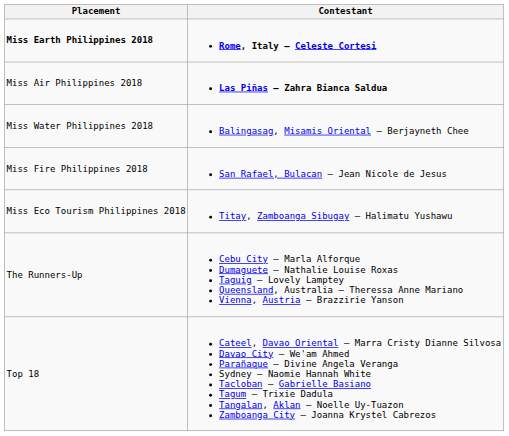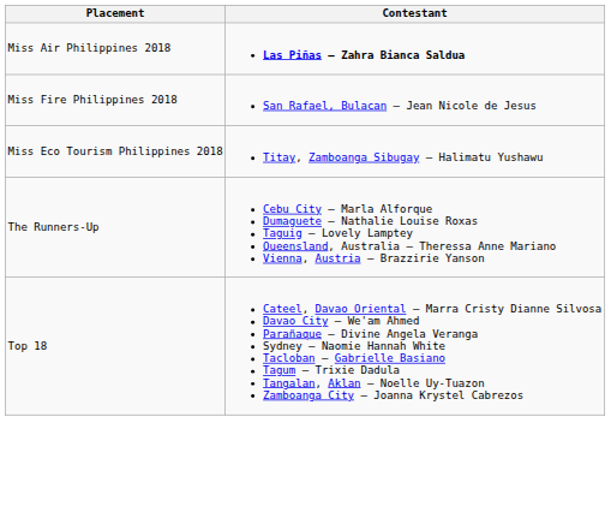- row: Miss Earth Philippines 2018 | Rome, Italy – Celeste Cortesi
- row: Miss Water Philippines 2018 | Balingasag, Misamis Oriental – Berjayneth Chee
